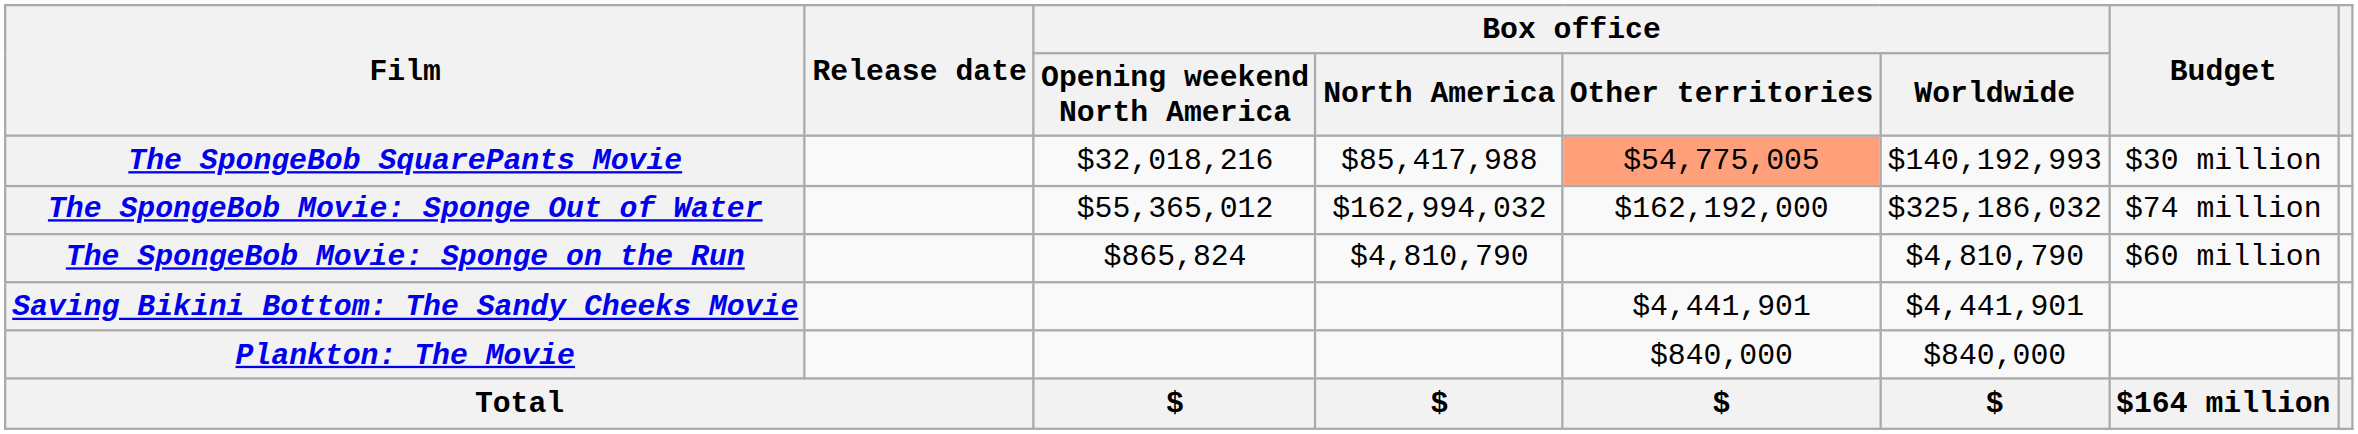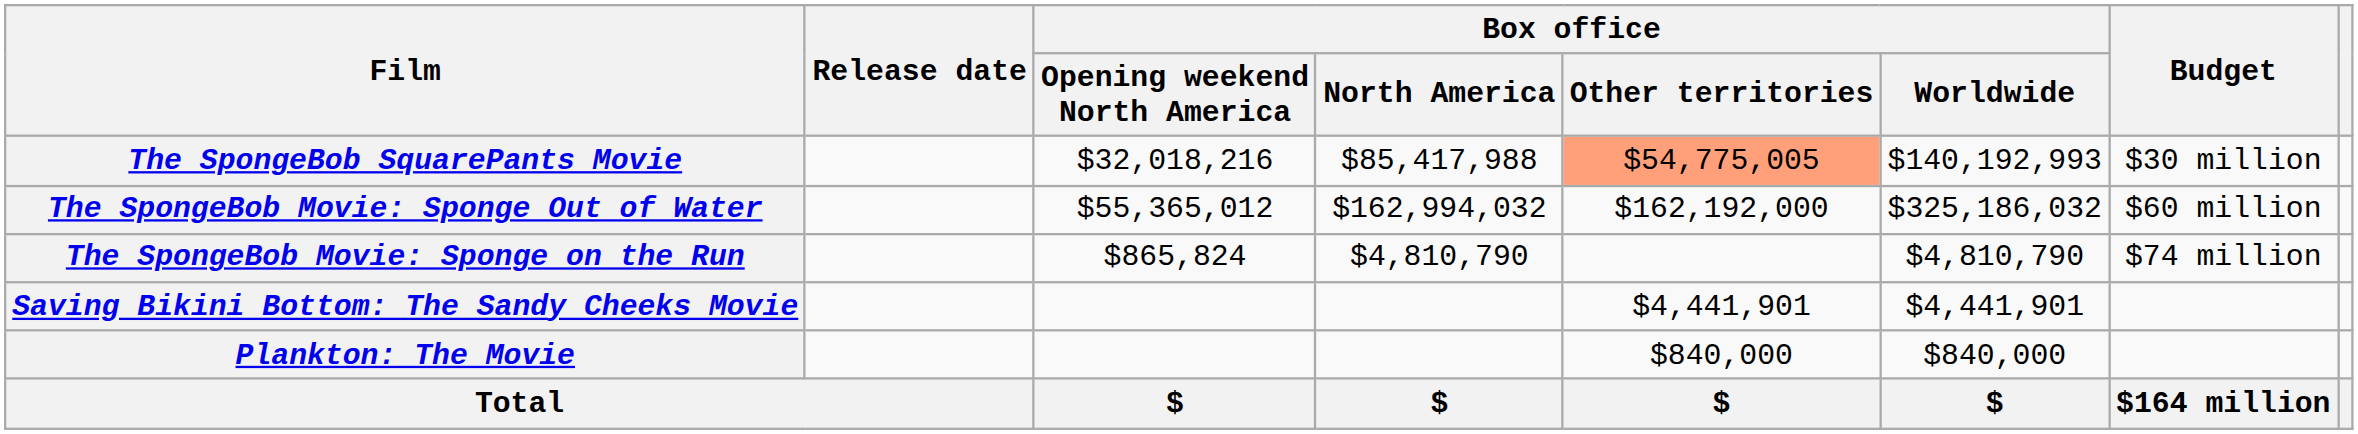The SpongeBob Movie: Sponge Out of Water | Budget: $74 million -> $60 million
The SpongeBob Movie: Sponge on the Run | Budget: $60 million -> $74 million
